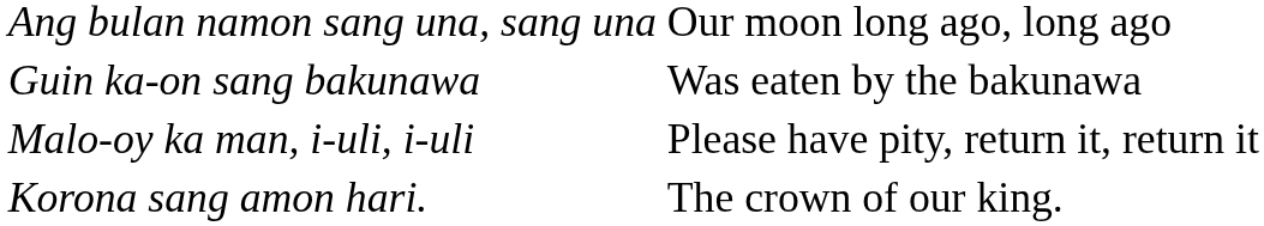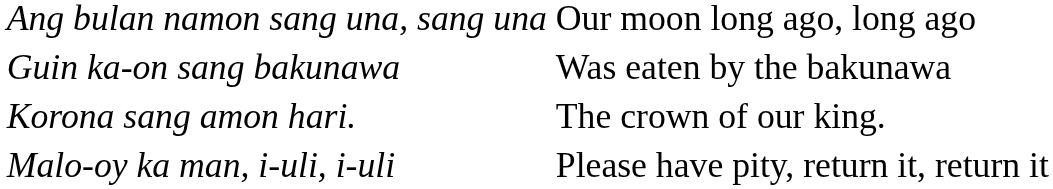rows swapped: Malo-oy ka man, i-uli, i-uli <-> Korona sang amon hari.
